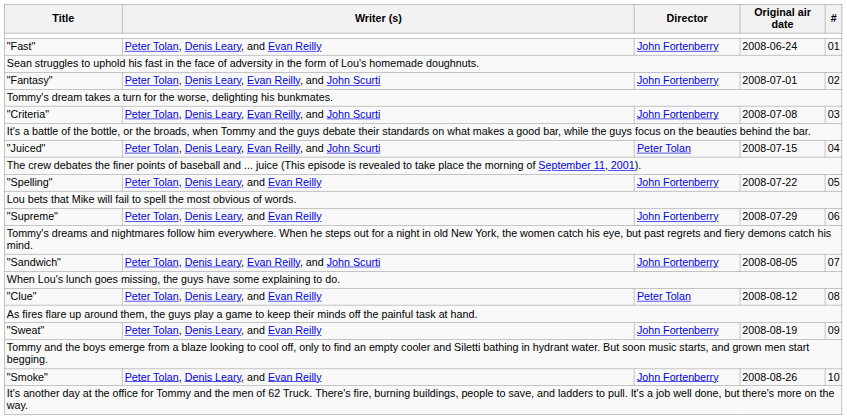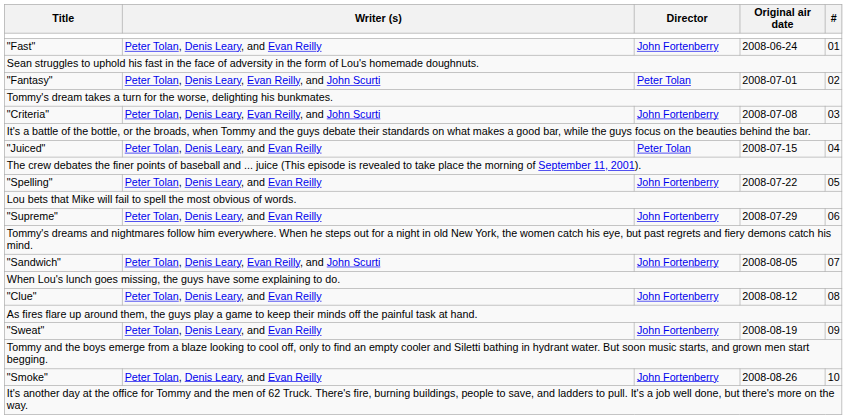"Fantasy" | Director: John Fortenberry -> Peter Tolan
"Juiced" | Writer (s): Peter Tolan, Denis Leary, Evan Reilly, and John Scurti -> Peter Tolan, Denis Leary, and Evan Reilly
"Clue" | Director: Peter Tolan -> John Fortenberry
